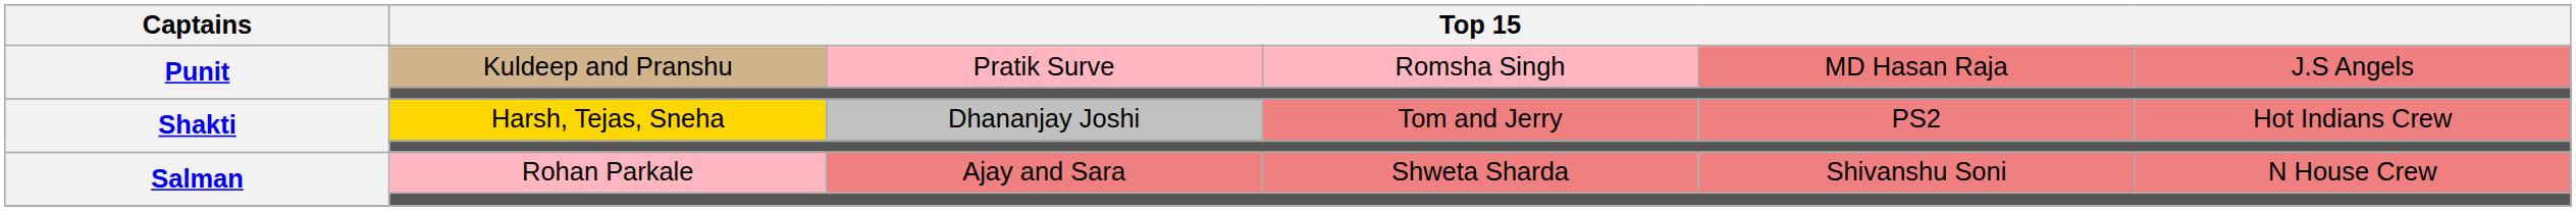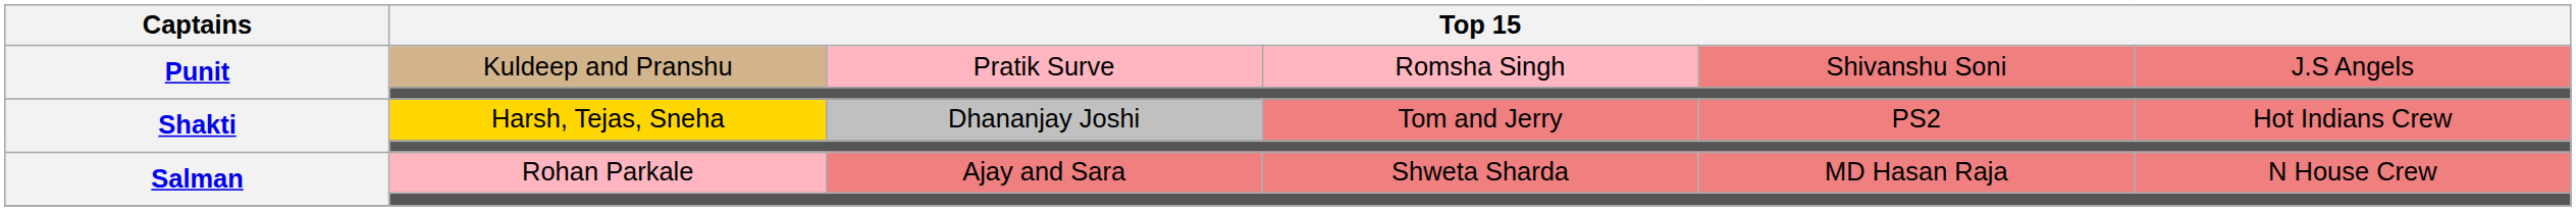Kuldeep and Pranshu | column 5: MD Hasan Raja -> Shivanshu Soni
Rohan Parkale | column 5: Shivanshu Soni -> MD Hasan Raja
